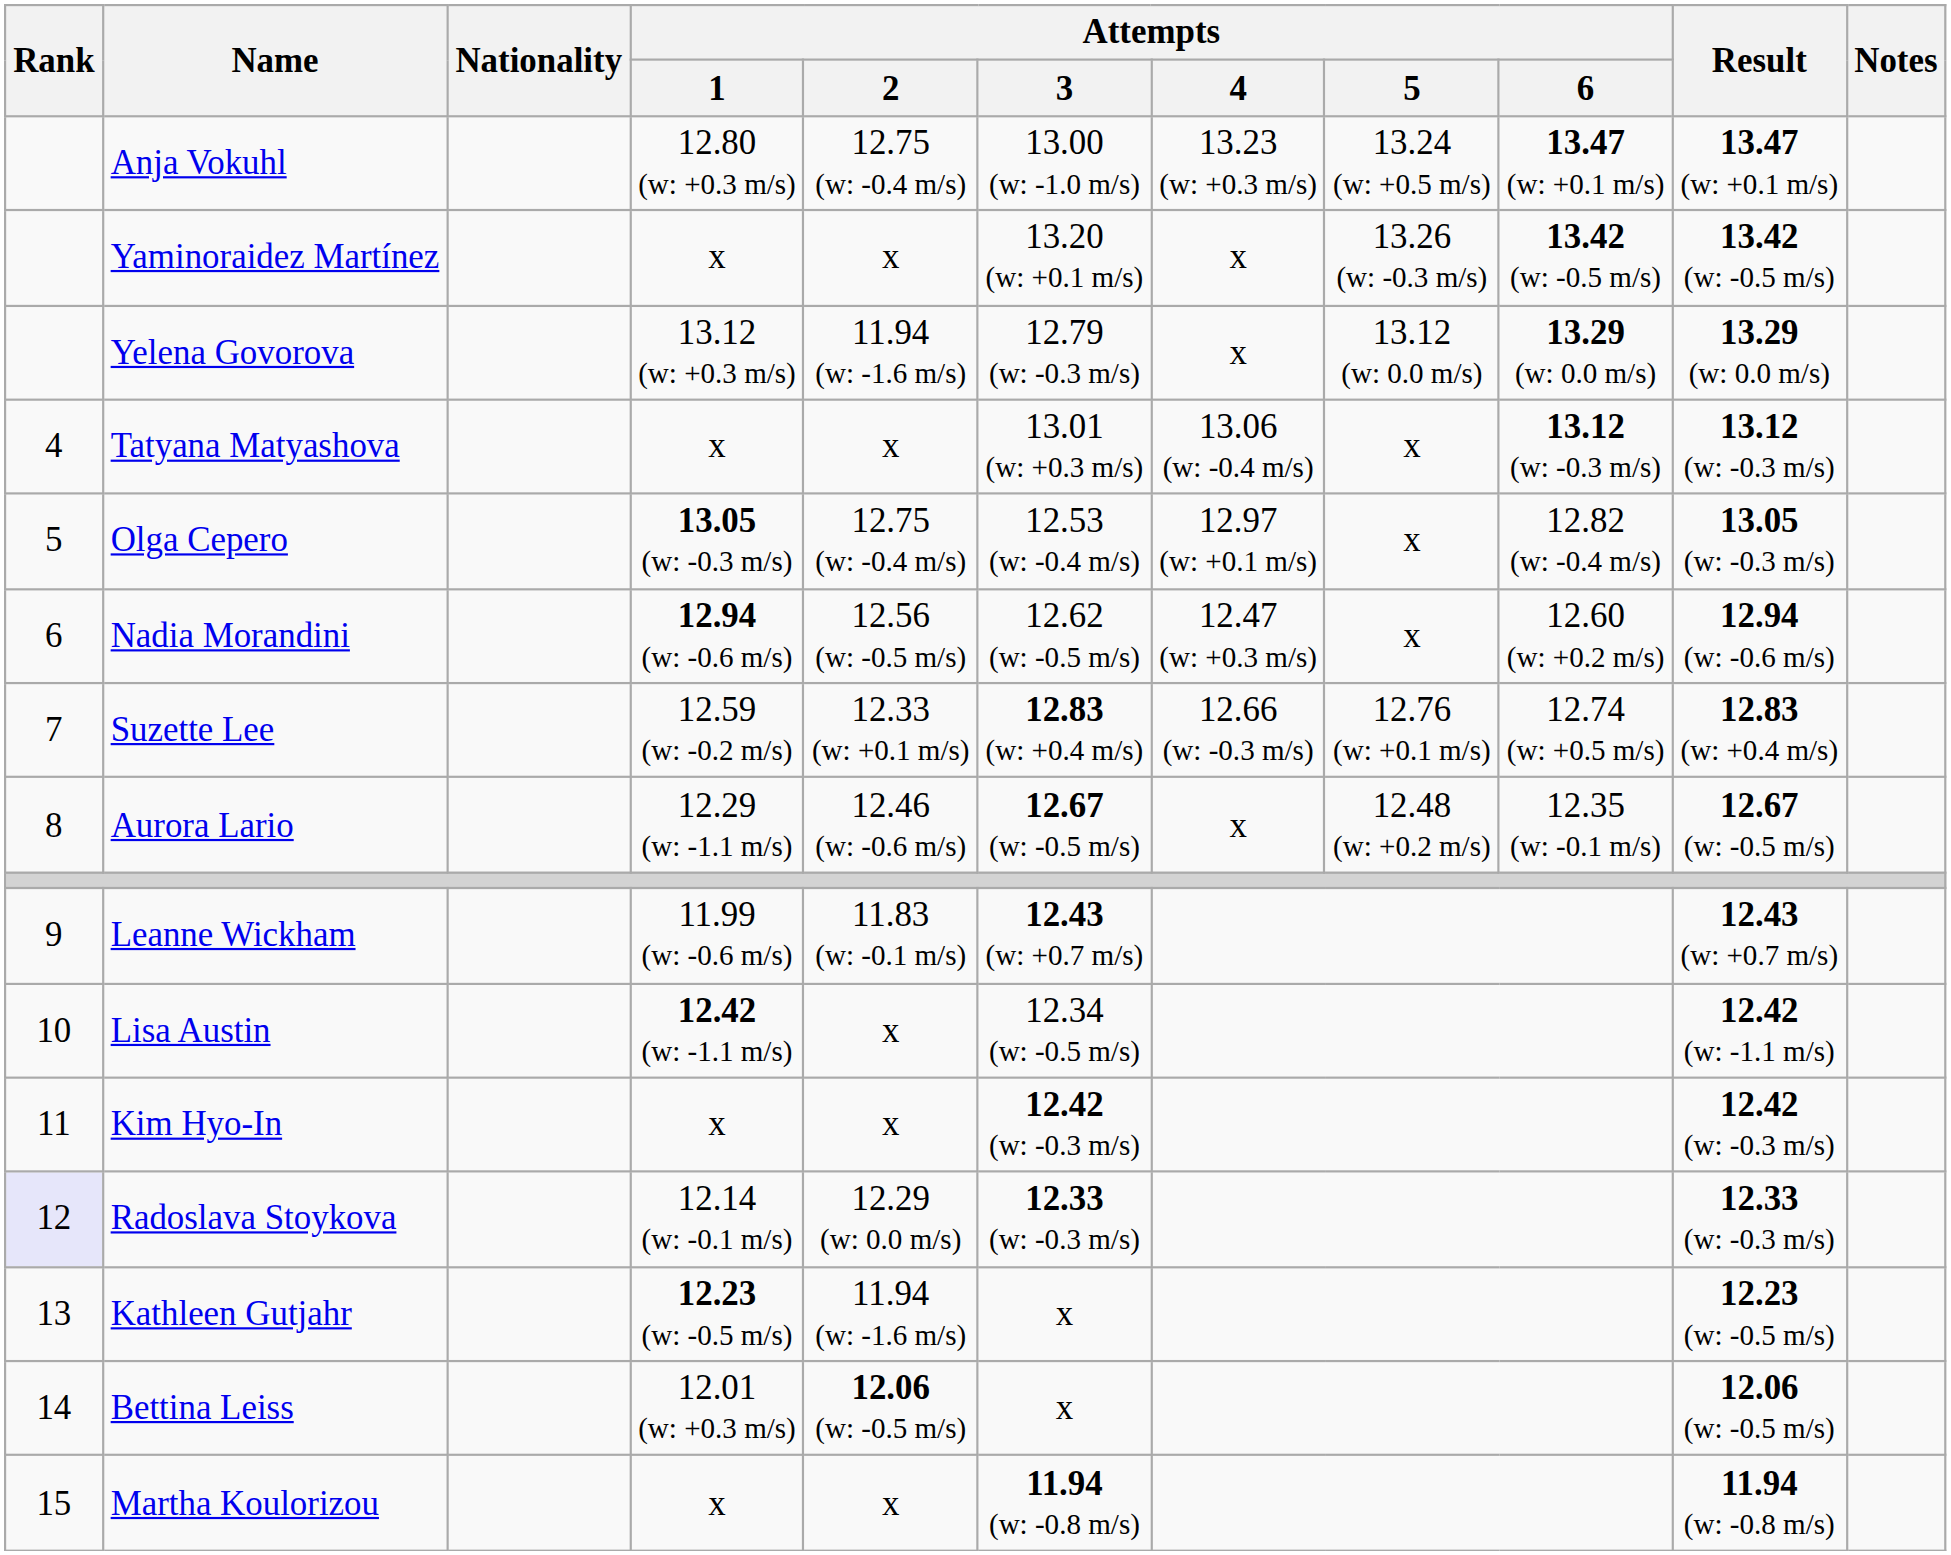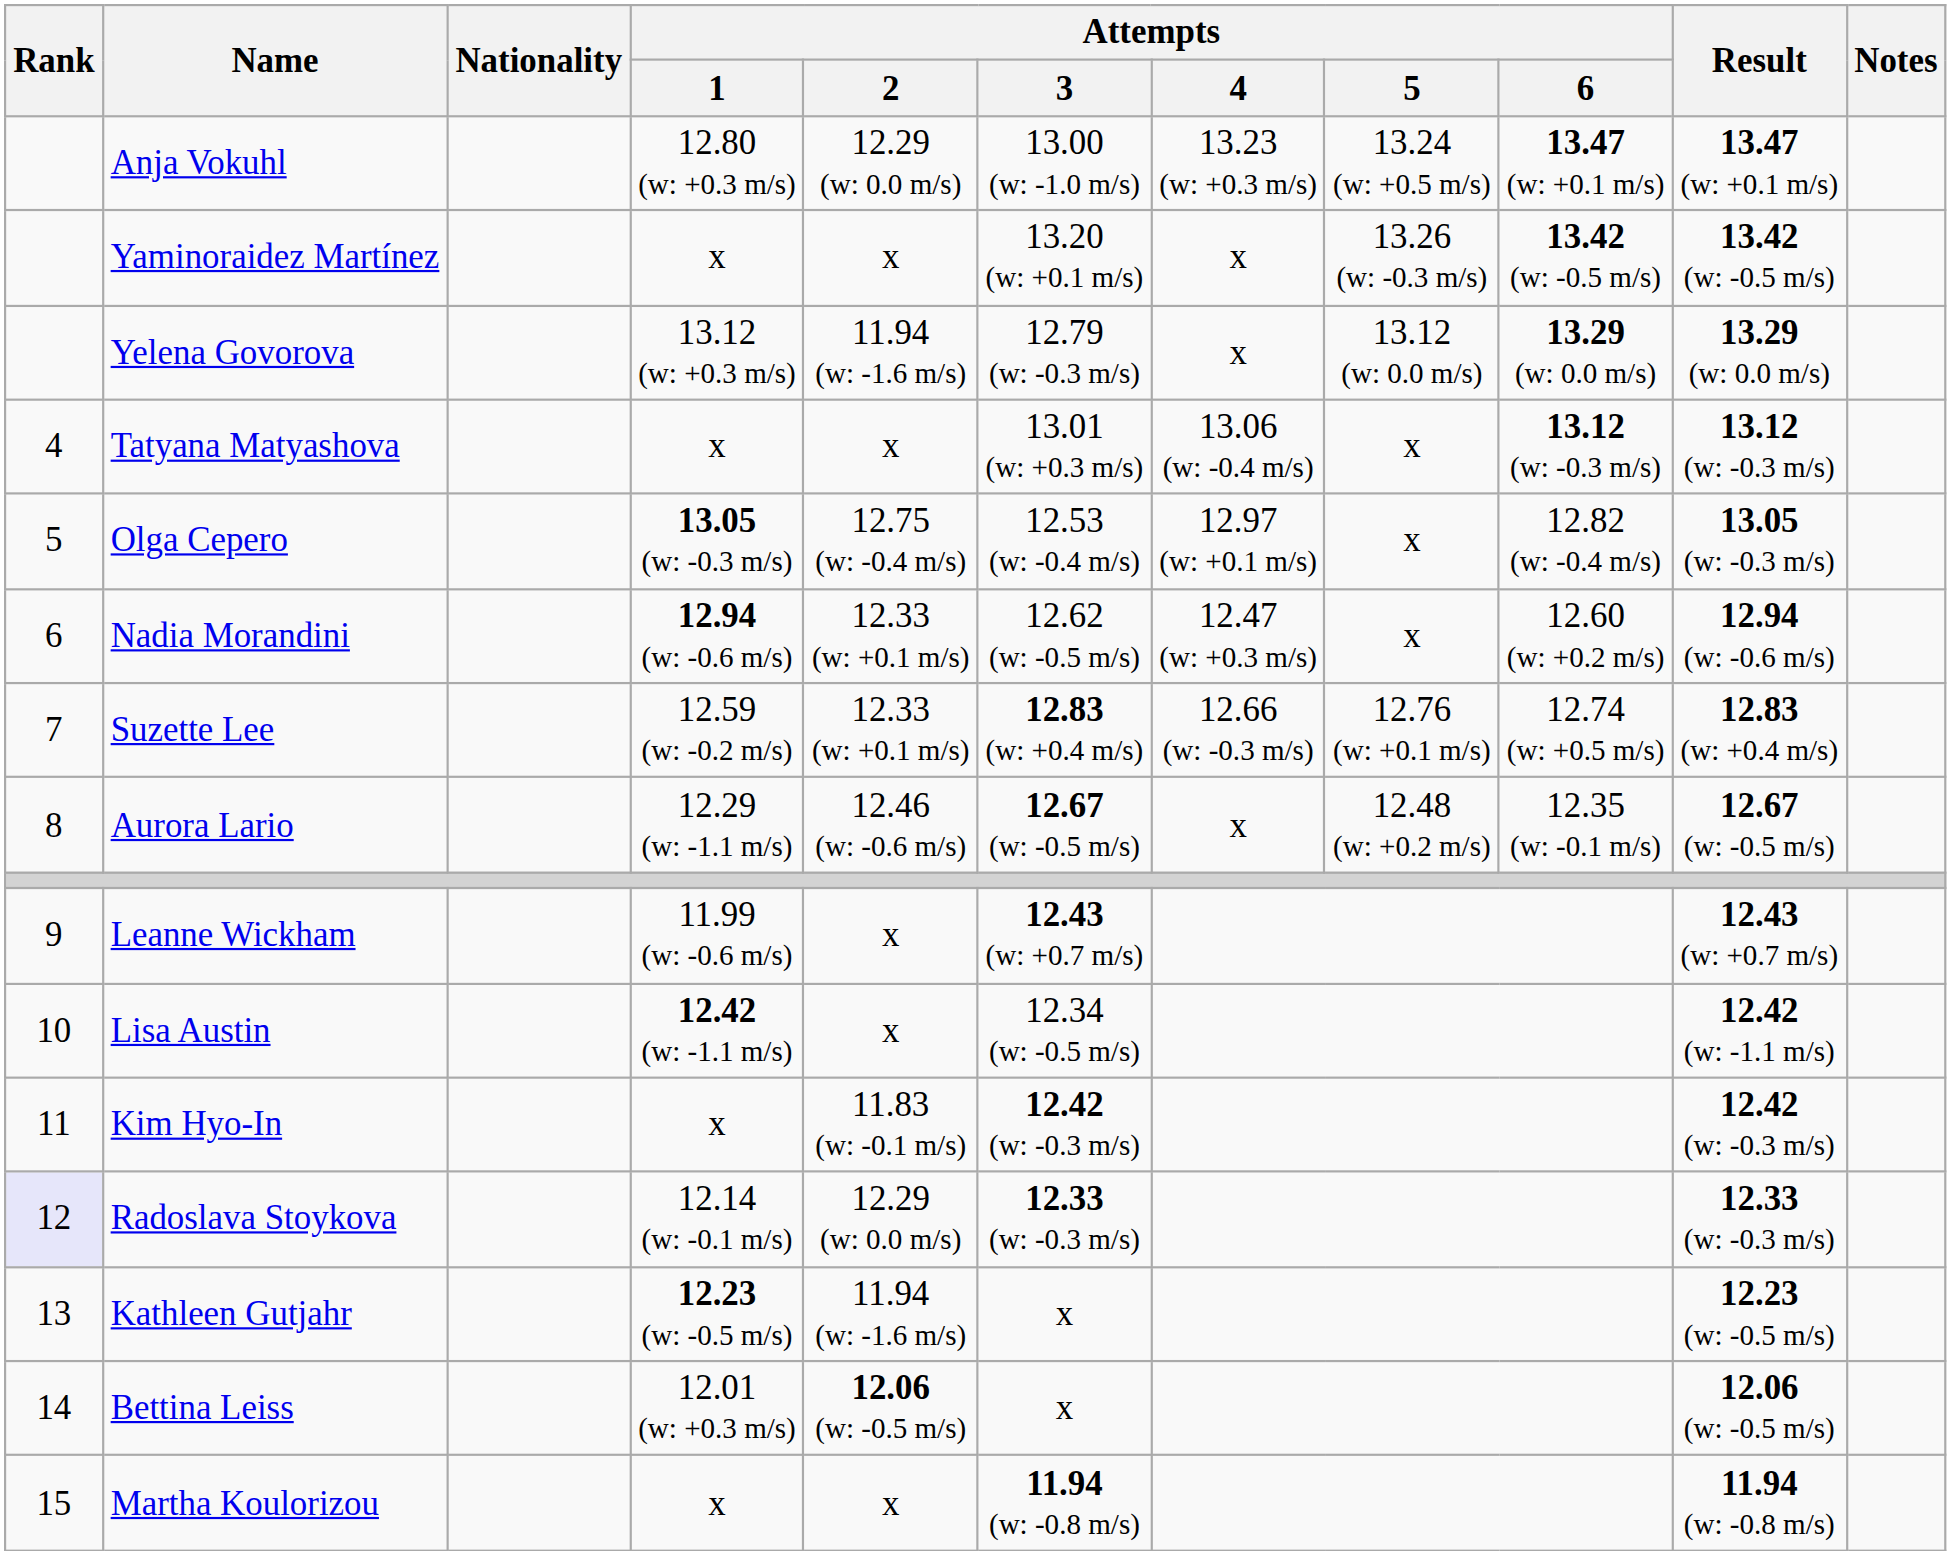Anja Vokuhl | Attempts / 2: 12.75 (w: -0.4 m/s) -> 12.29 (w: 0.0 m/s)
Nadia Morandini | Attempts / 2: 12.56 (w: -0.5 m/s) -> 12.33 (w: +0.1 m/s)
Leanne Wickham | Attempts / 2: 11.83 (w: -0.1 m/s) -> x
Kim Hyo-In | Attempts / 2: x -> 11.83 (w: -0.1 m/s)
